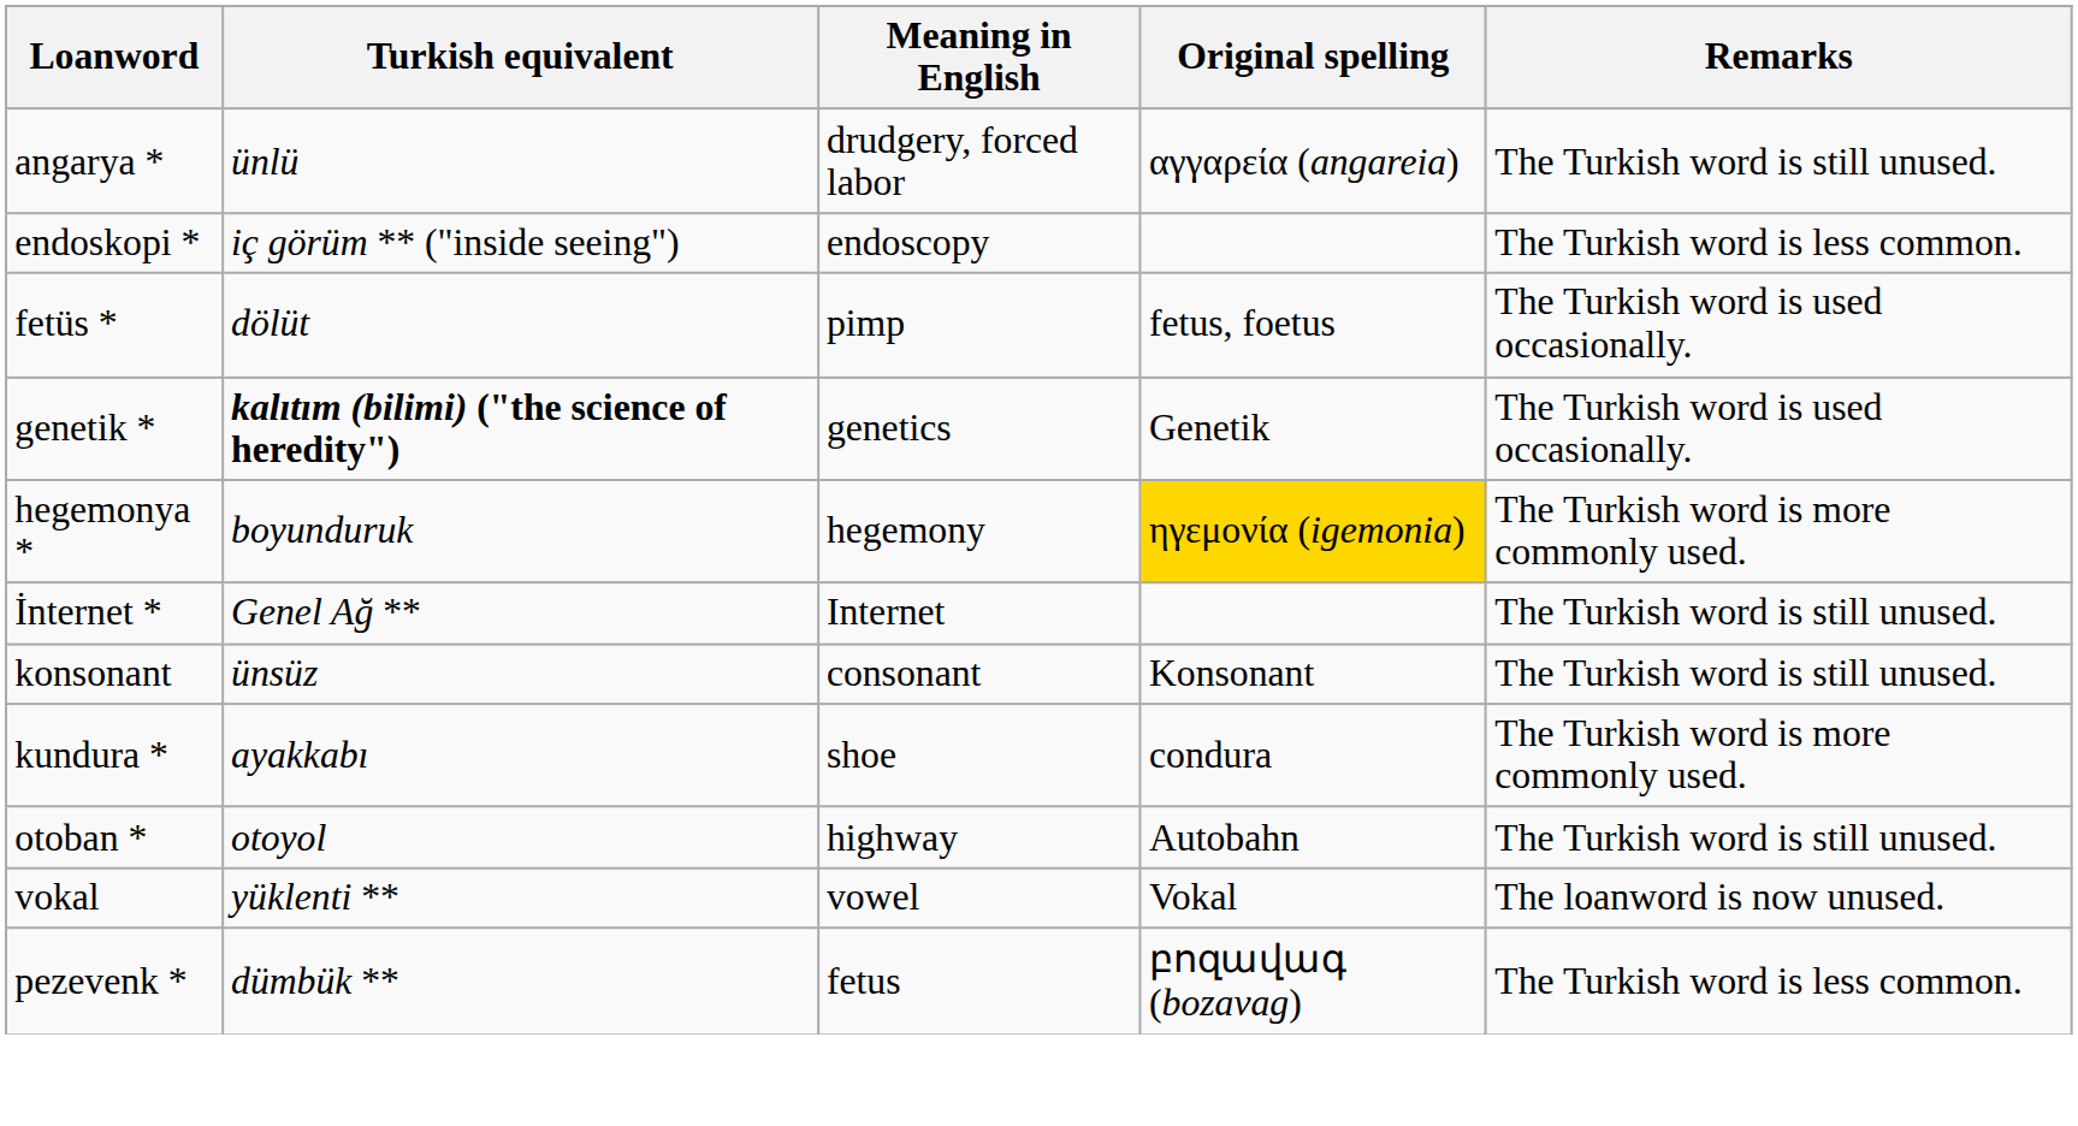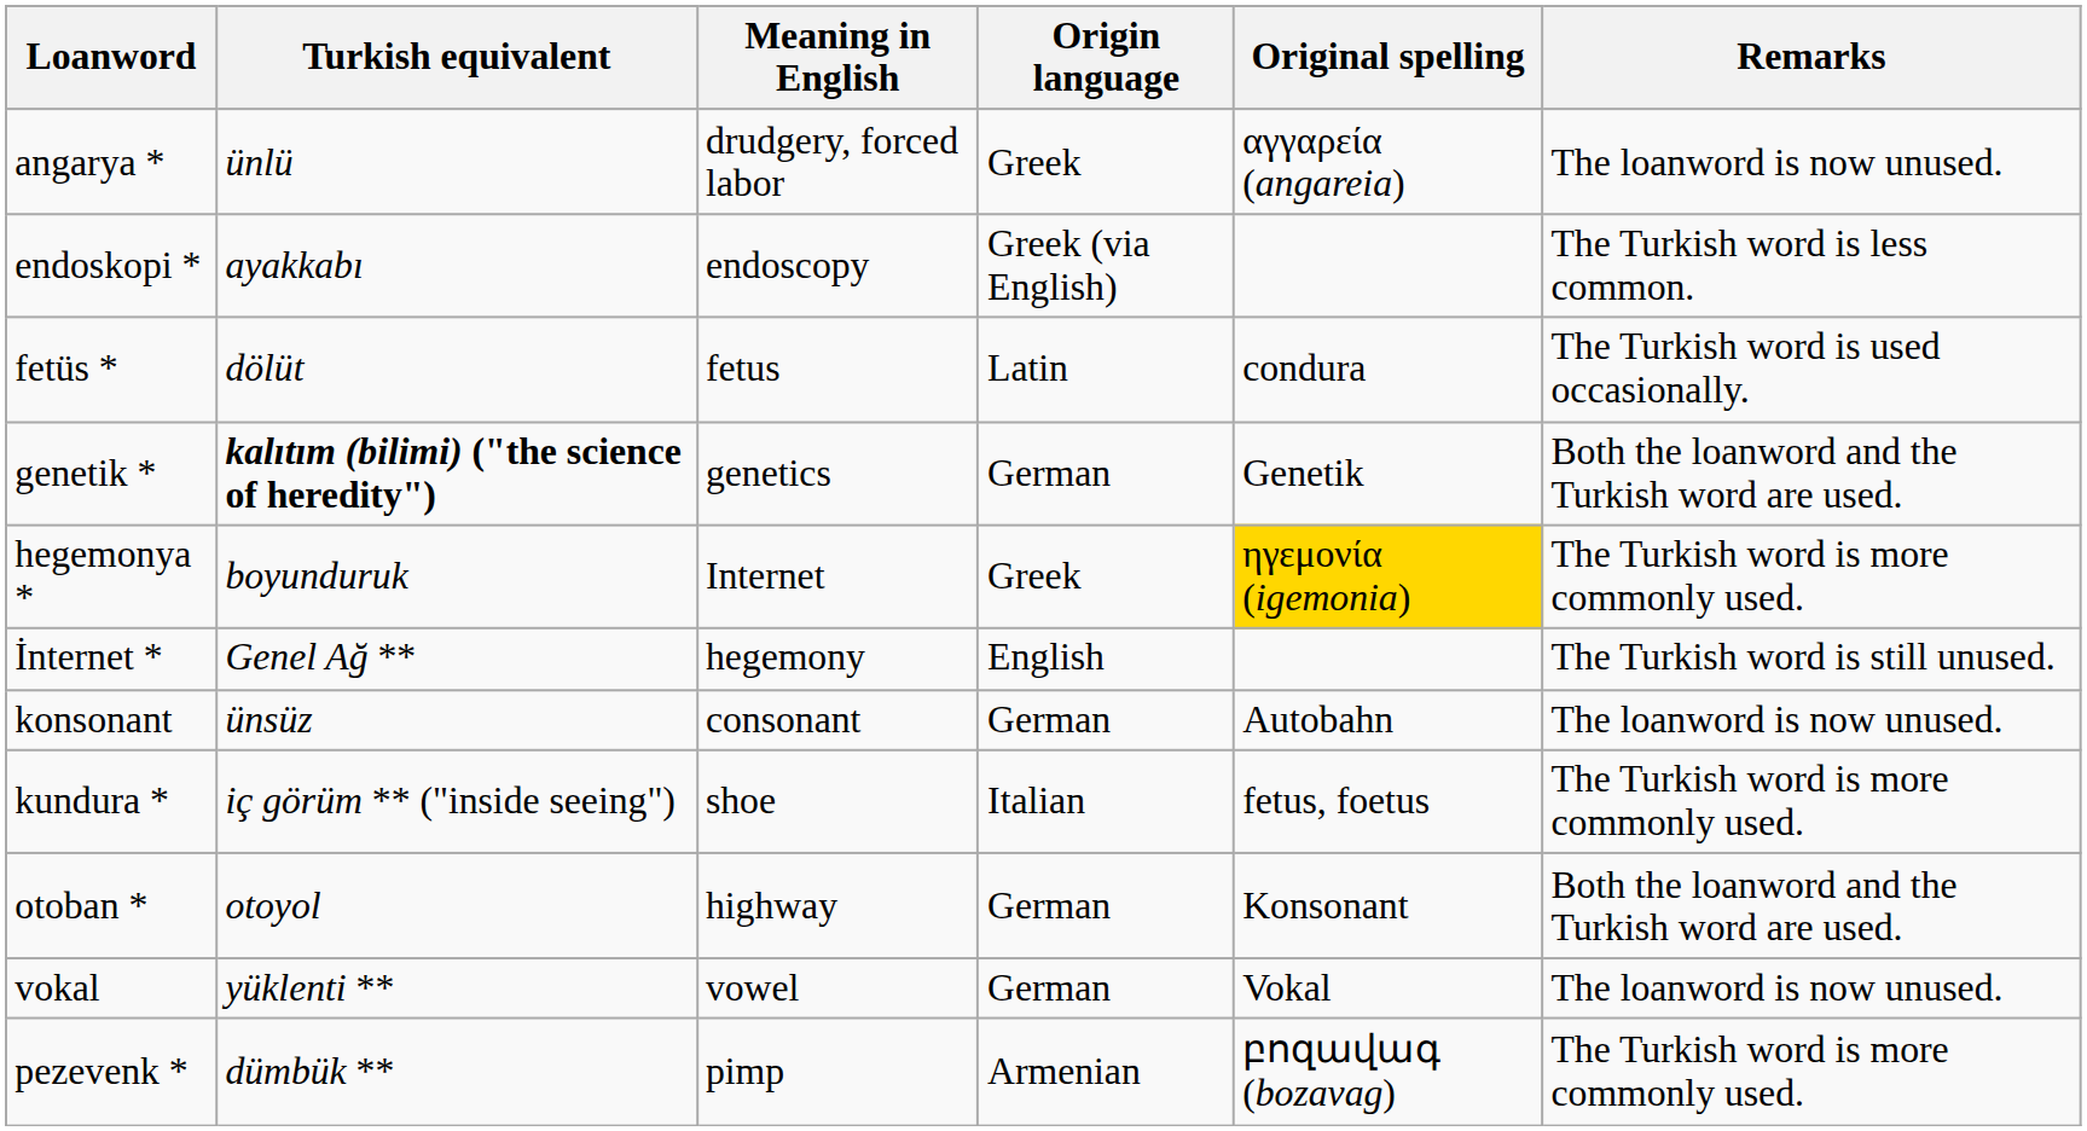+ column: Origin language | Greek | Greek (via English) | Latin | German | Greek | English | German | Italian | German | German | Armenian
angarya * | Remarks: The Turkish word is still unused. -> The loanword is now unused.
endoskopi * | Turkish equivalent: iç görüm ** ("inside seeing") -> ayakkabı
fetüs * | Meaning in English: pimp -> fetus
fetüs * | Original spelling: fetus, foetus -> condura
genetik * | Remarks: The Turkish word is used occasionally. -> Both the loanword and the Turkish word are used.
hegemonya * | Meaning in English: hegemony -> Internet
İnternet * | Meaning in English: Internet -> hegemony
konsonant | Original spelling: Konsonant -> Autobahn
konsonant | Remarks: The Turkish word is still unused. -> The loanword is now unused.
kundura * | Turkish equivalent: ayakkabı -> iç görüm ** ("inside seeing")
kundura * | Original spelling: condura -> fetus, foetus
otoban * | Original spelling: Autobahn -> Konsonant
otoban * | Remarks: The Turkish word is still unused. -> Both the loanword and the Turkish word are used.
pezevenk * | Meaning in English: fetus -> pimp
pezevenk * | Remarks: The Turkish word is less common. -> The Turkish word is more commonly used.
